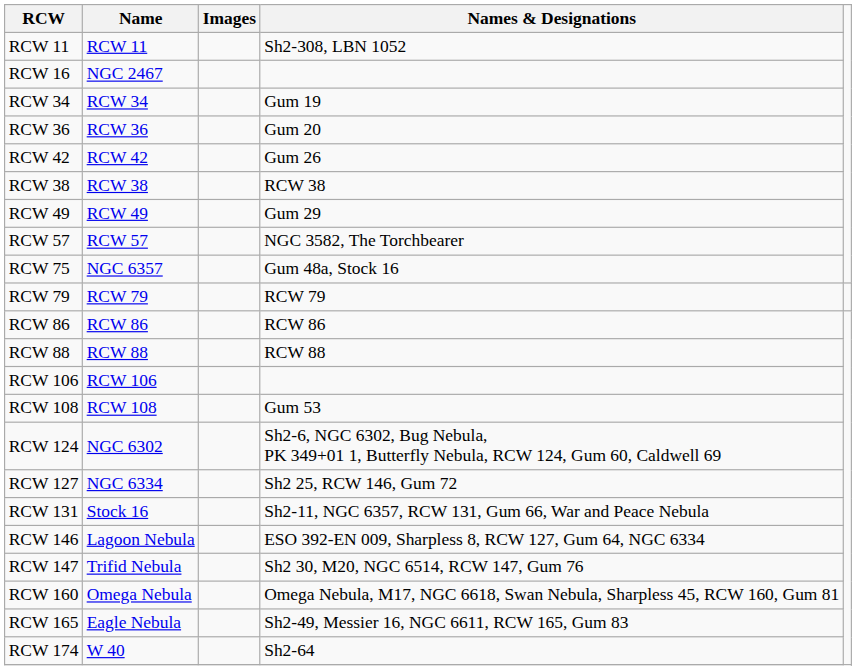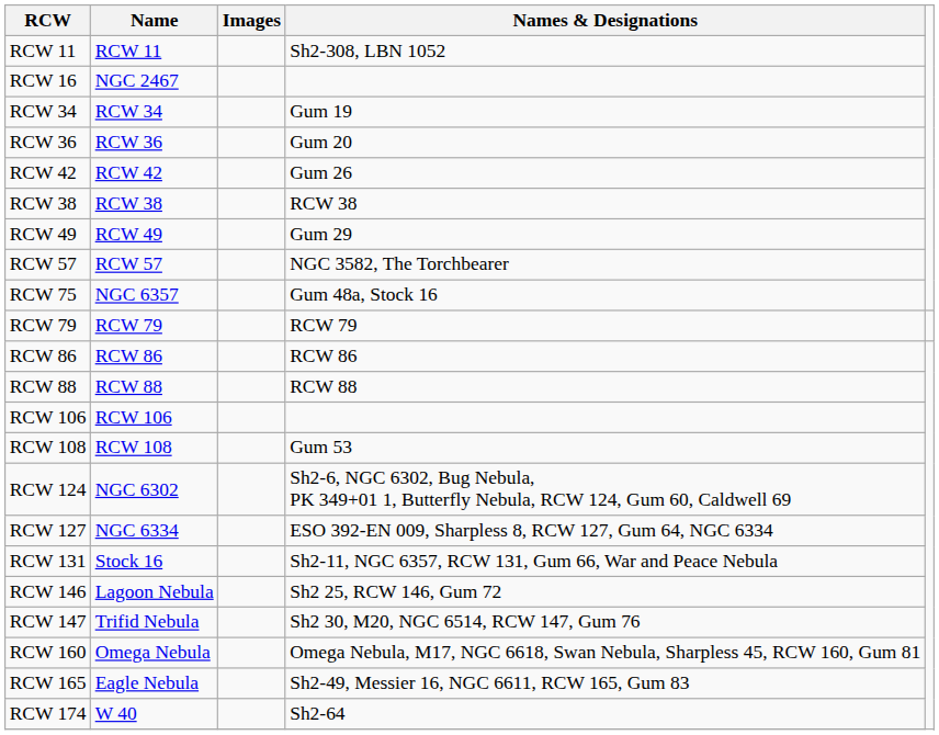RCW 127 | Names & Designations: Sh2 25, RCW 146, Gum 72 -> ESO 392-EN 009, Sharpless 8, RCW 127, Gum 64, NGC 6334
RCW 146 | Names & Designations: ESO 392-EN 009, Sharpless 8, RCW 127, Gum 64, NGC 6334 -> Sh2 25, RCW 146, Gum 72
